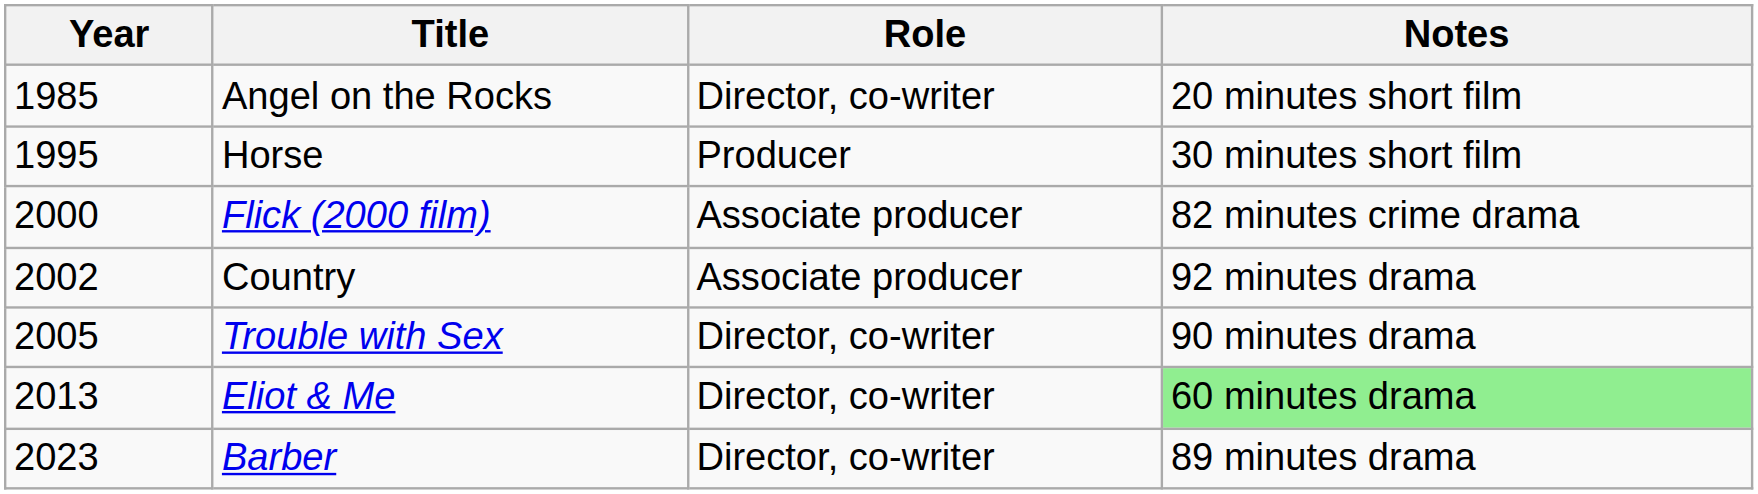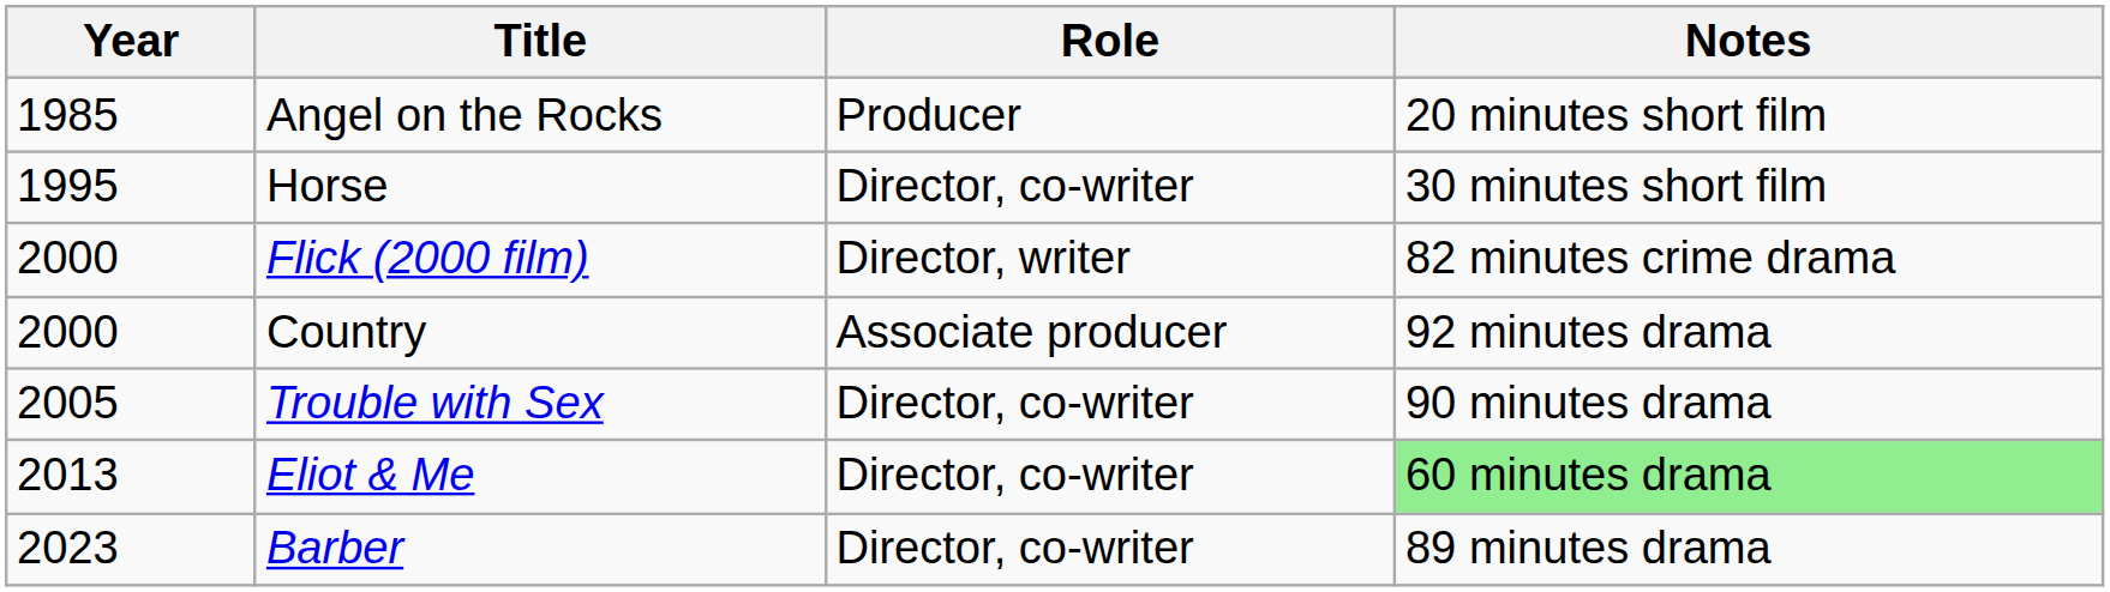Angel on the Rocks | Role: Director, co-writer -> Producer
Horse | Role: Producer -> Director, co-writer
Flick (2000 film) | Role: Associate producer -> Director, writer
Country | Year: 2002 -> 2000
